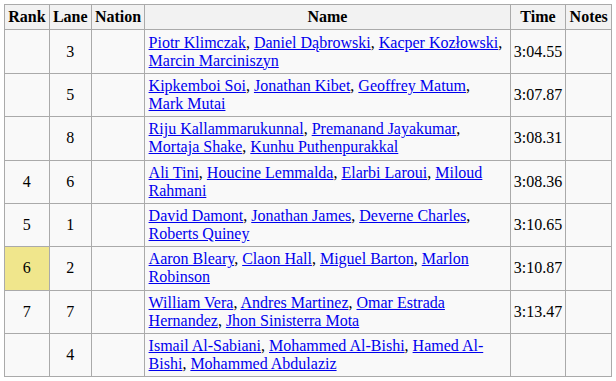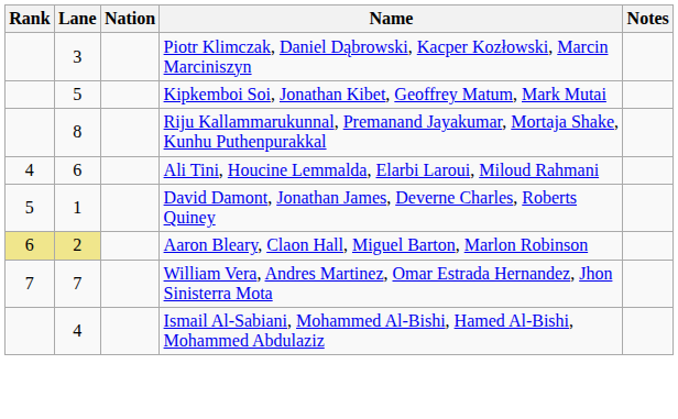- column: Time | 3:04.55 | 3:07.87 | 3:08.31 | 3:08.36 | 3:10.65 | 3:10.87 | 3:13.47
Aaron Bleary, Claon Hall, Miguel Barton, Marlon Robinson | Lane: no background -> khaki background
